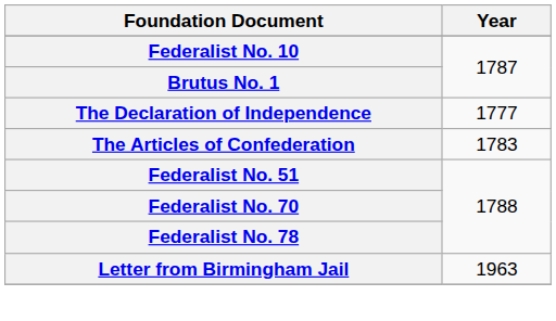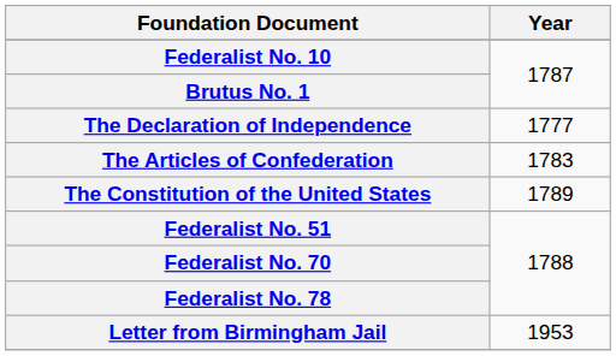+ row: The Constitution of the United States | 1789
Letter from Birmingham Jail | Year: 1963 -> 1953
